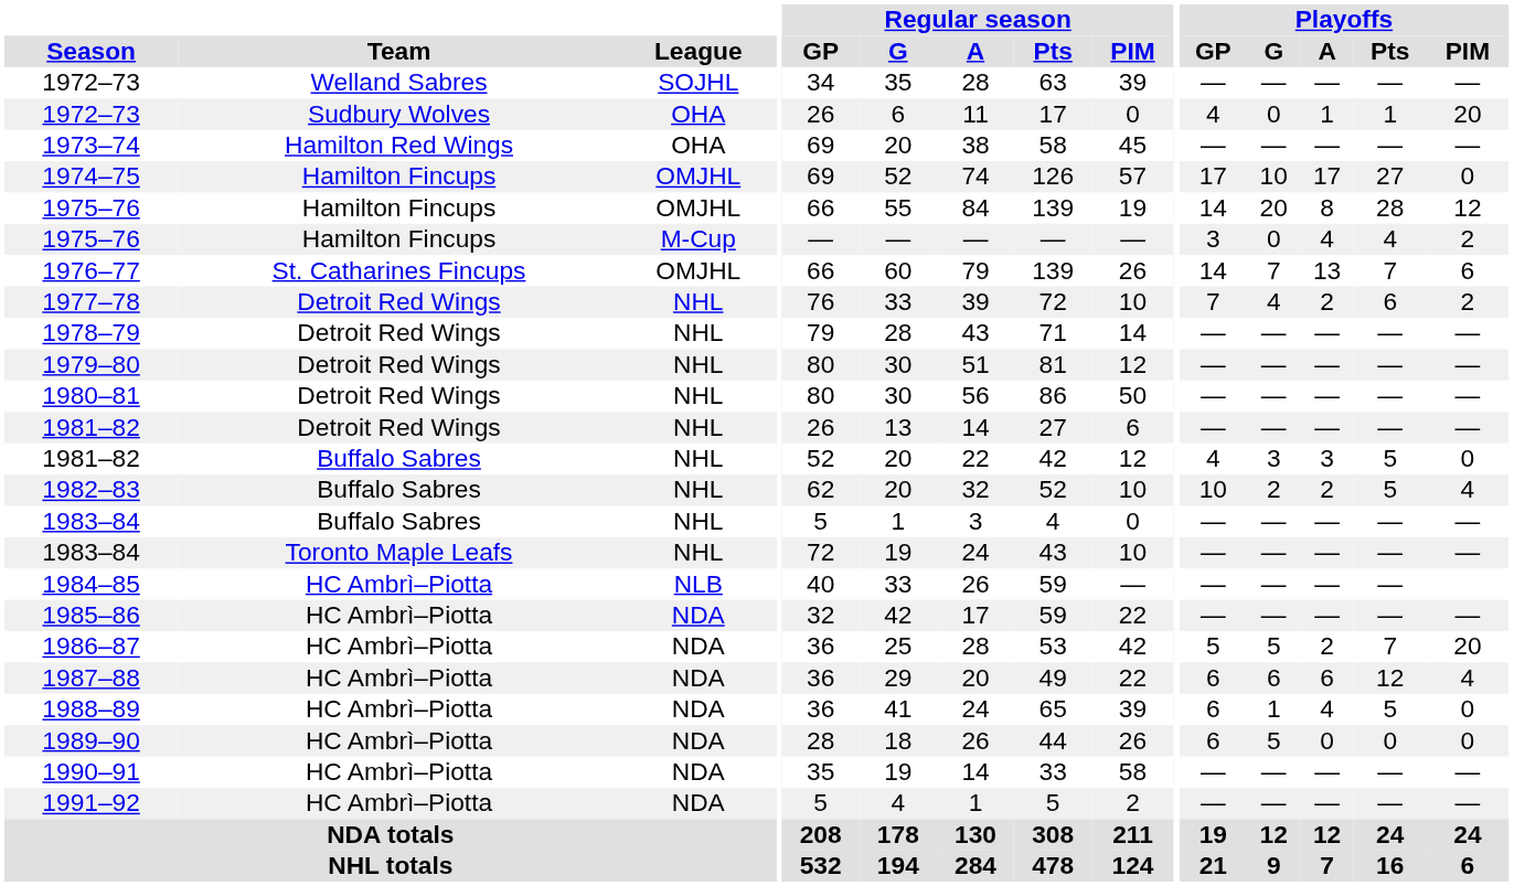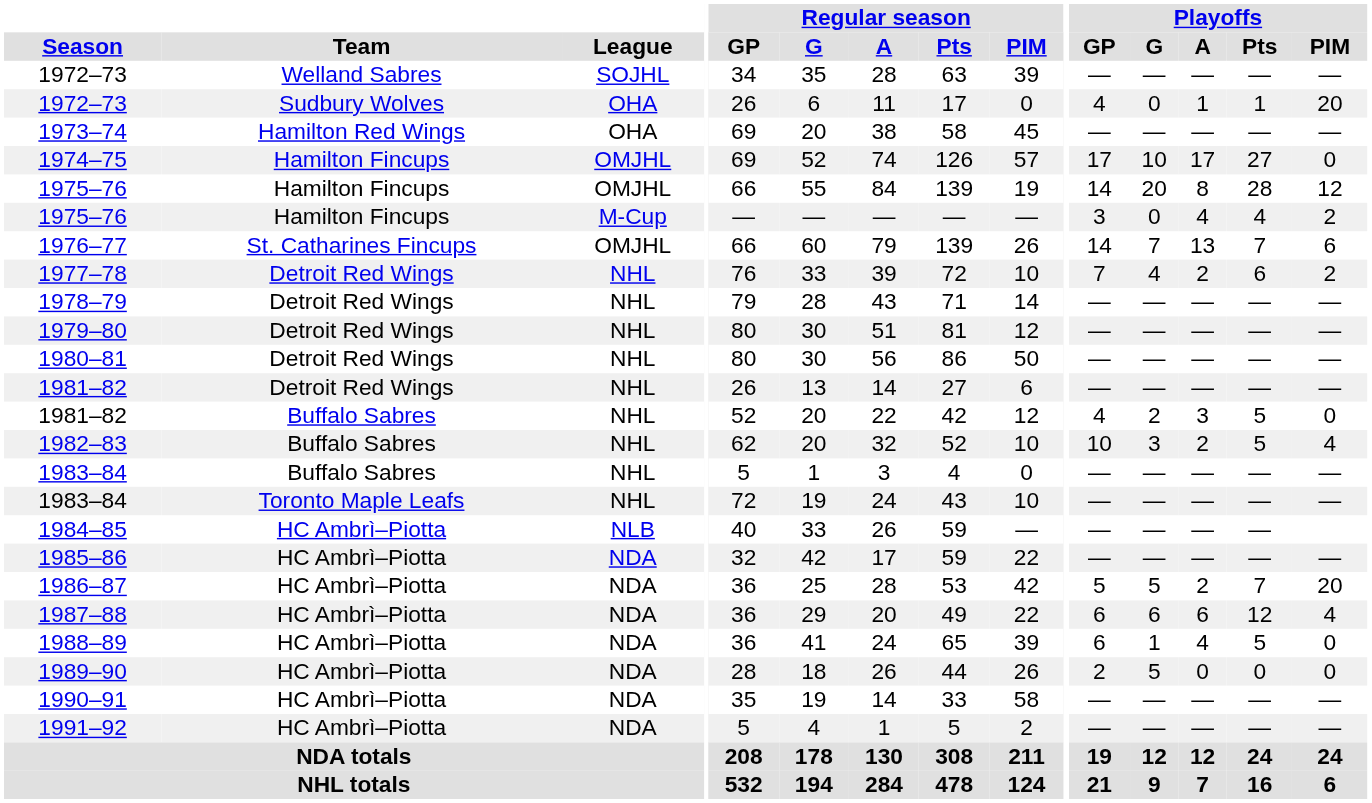1981–82 / Buffalo Sabres | Playoffs / G: 3 -> 2
1982–83 | Playoffs / G: 2 -> 3
1989–90 | Playoffs / GP: 6 -> 2
